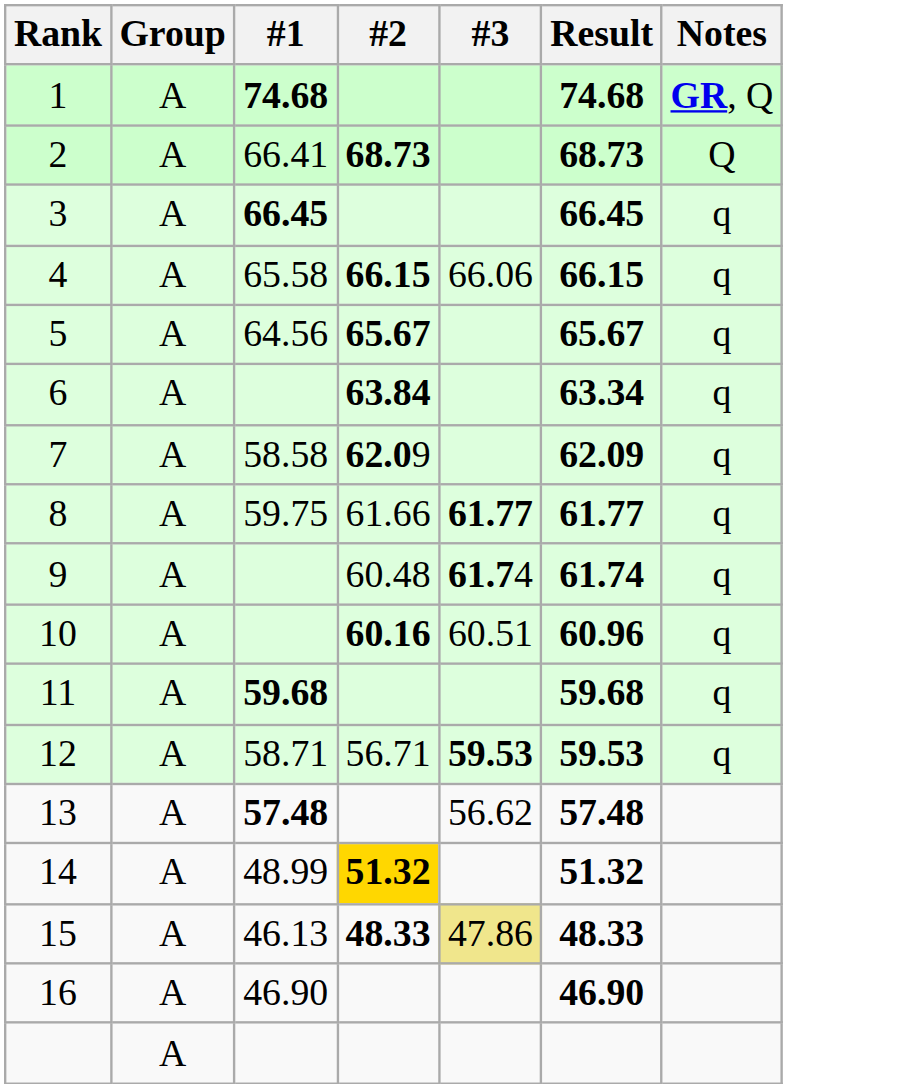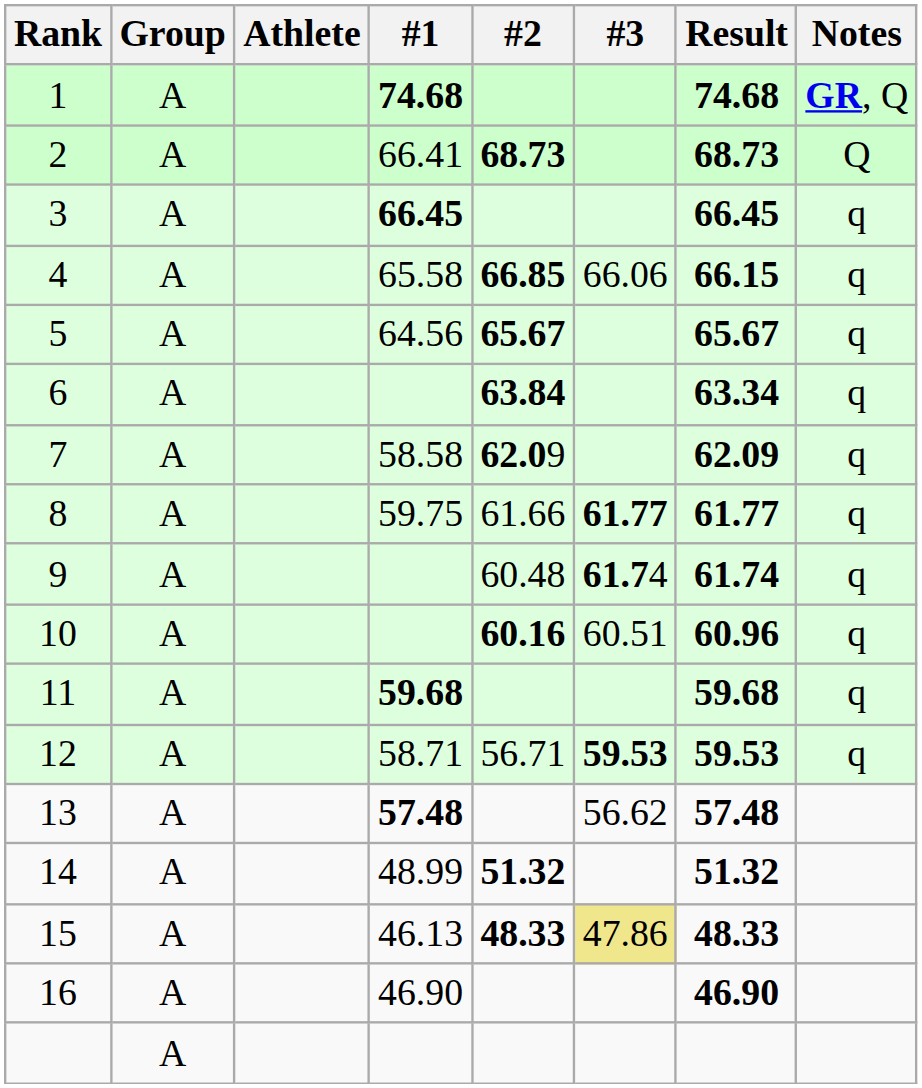+ column: Athlete
4 | #2: 66.15 -> 66.85
14 | #2: gold background -> no background
